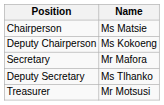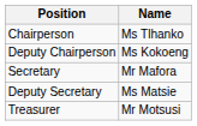Chairperson | Name: Ms Matsie -> Ms Tlhanko
Deputy Secretary | Name: Ms Tlhanko -> Ms Matsie
